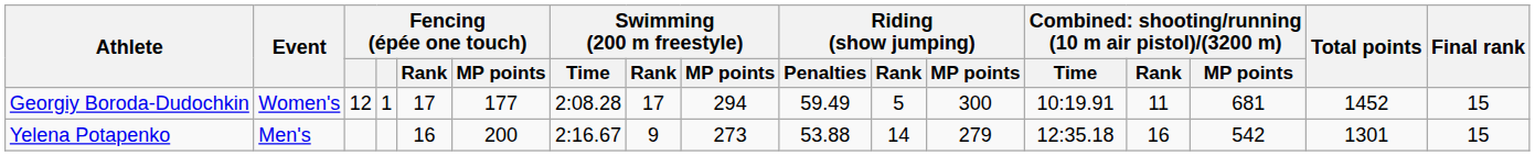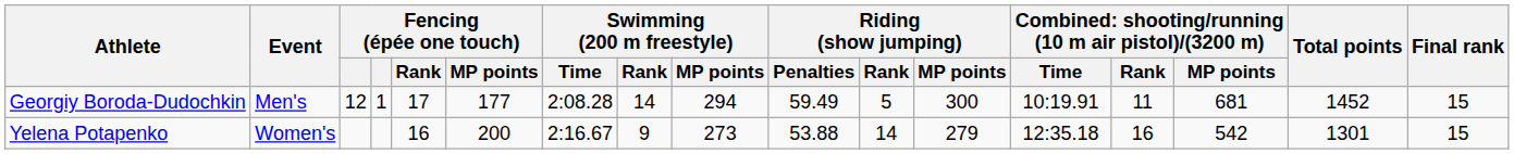Georgiy Boroda-Dudochkin | Event: Women's -> Men's
Georgiy Boroda-Dudochkin | Swimming (200 m freestyle) / Rank: 17 -> 14
Yelena Potapenko | Event: Men's -> Women's
